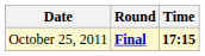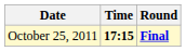columns swapped: Time <-> Round
